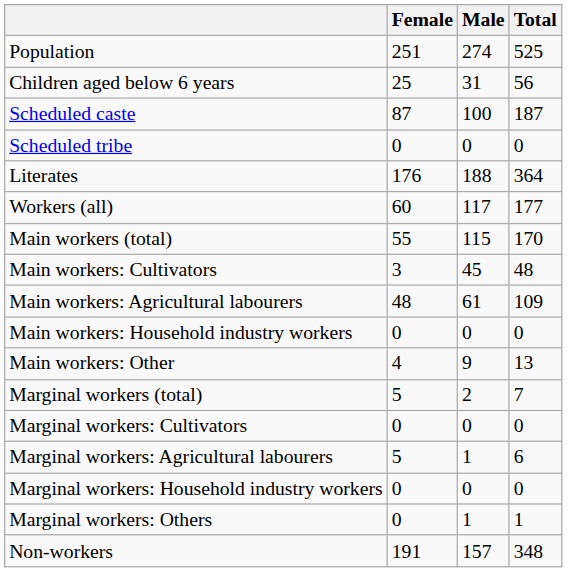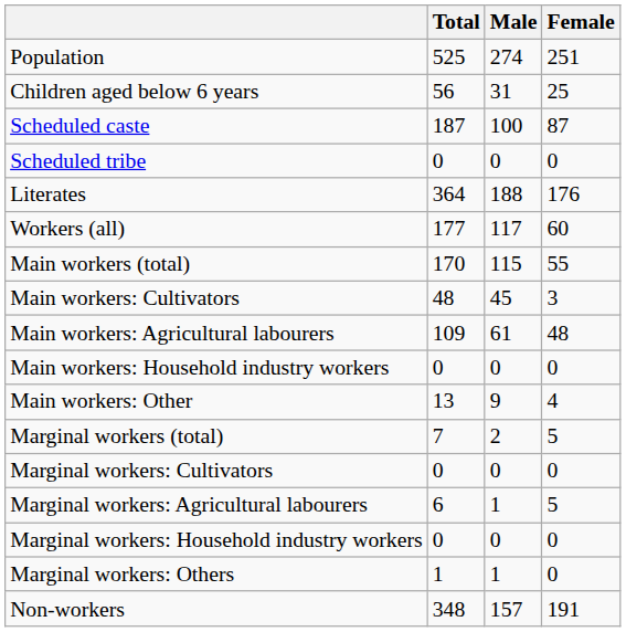columns swapped: Total <-> Female
